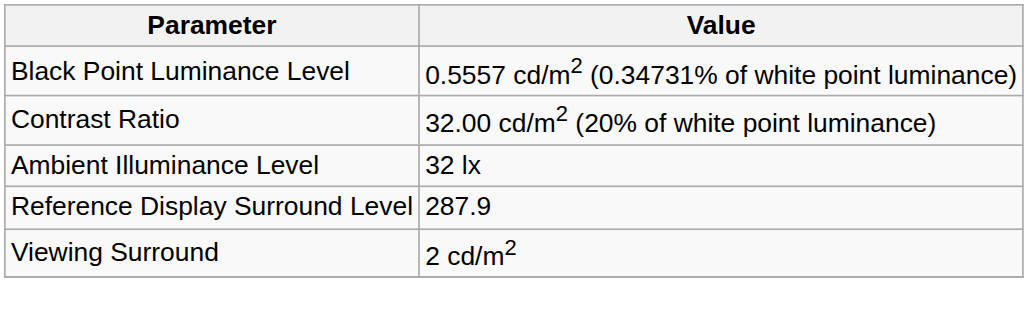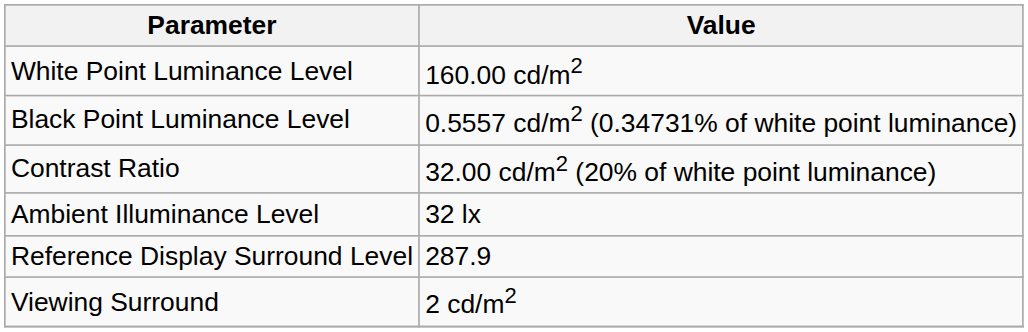+ row: White Point Luminance Level | 160.00 cd/m2
